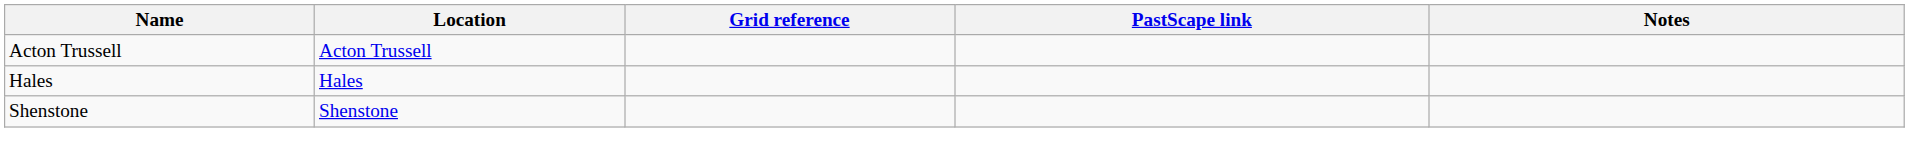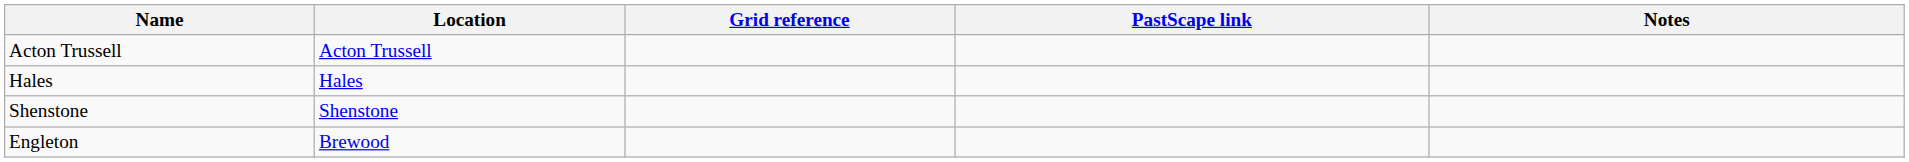+ row: Engleton | Brewood
